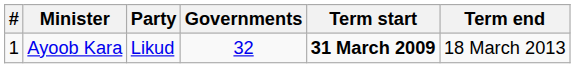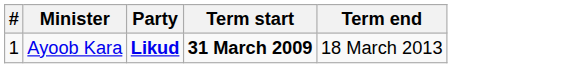- column: Governments | 32
Ayoob Kara | Party: normal -> bold
